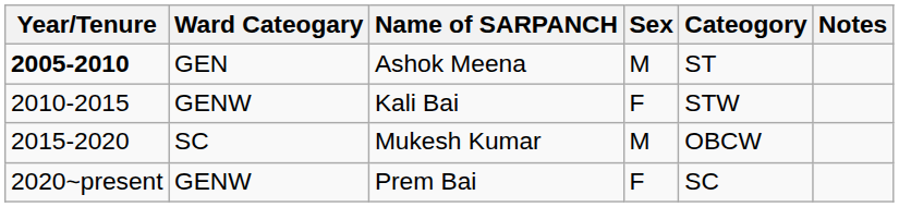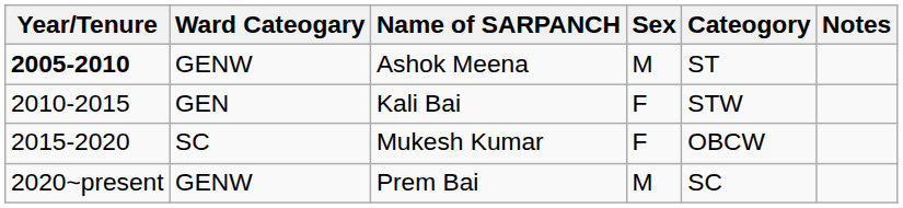Ashok Meena | Ward Cateogary: GEN -> GENW
Kali Bai | Ward Cateogary: GENW -> GEN
Mukesh Kumar | Sex: M -> F
Prem Bai | Sex: F -> M
